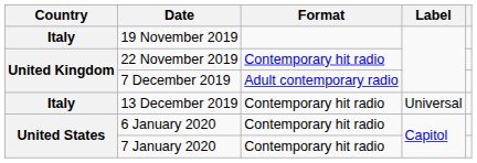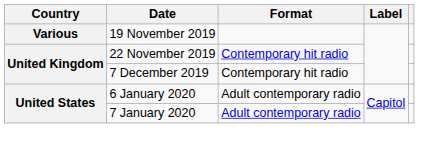19 November 2019 | Country: Italy -> Various
7 December 2019 | Format: Adult contemporary radio -> Contemporary hit radio
- row: Italy | 13 December 2019 | Contemporary hit radio | Universal
6 January 2020 | Format: Contemporary hit radio -> Adult contemporary radio
7 January 2020 | Format: Contemporary hit radio -> Adult contemporary radio
